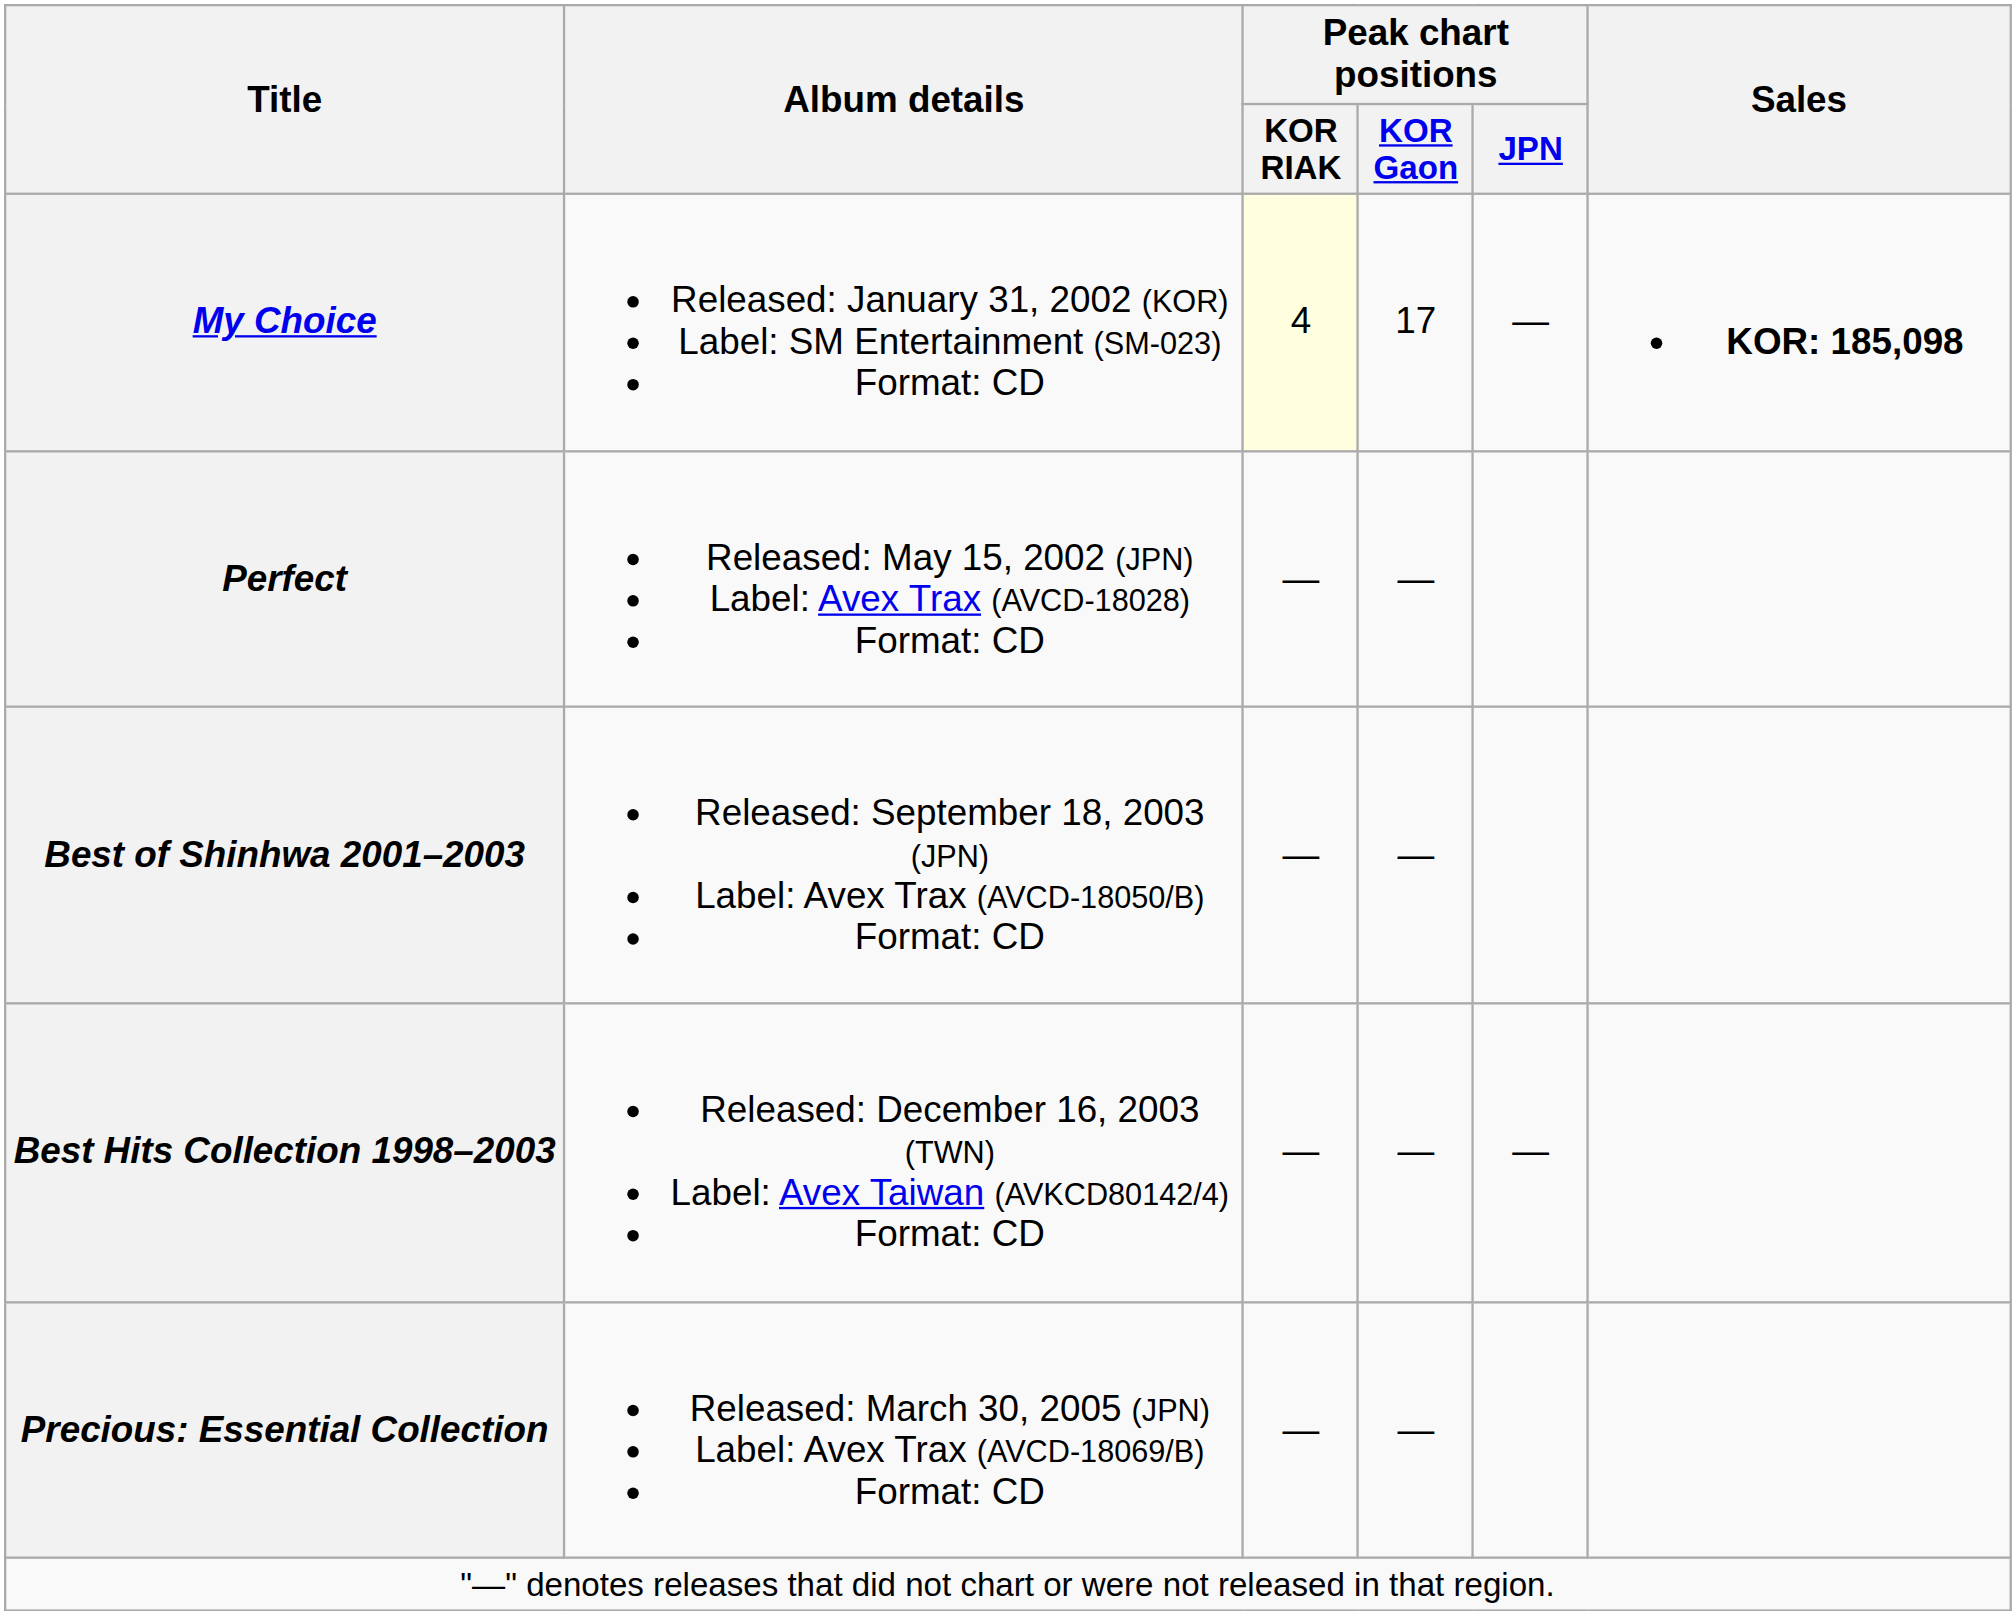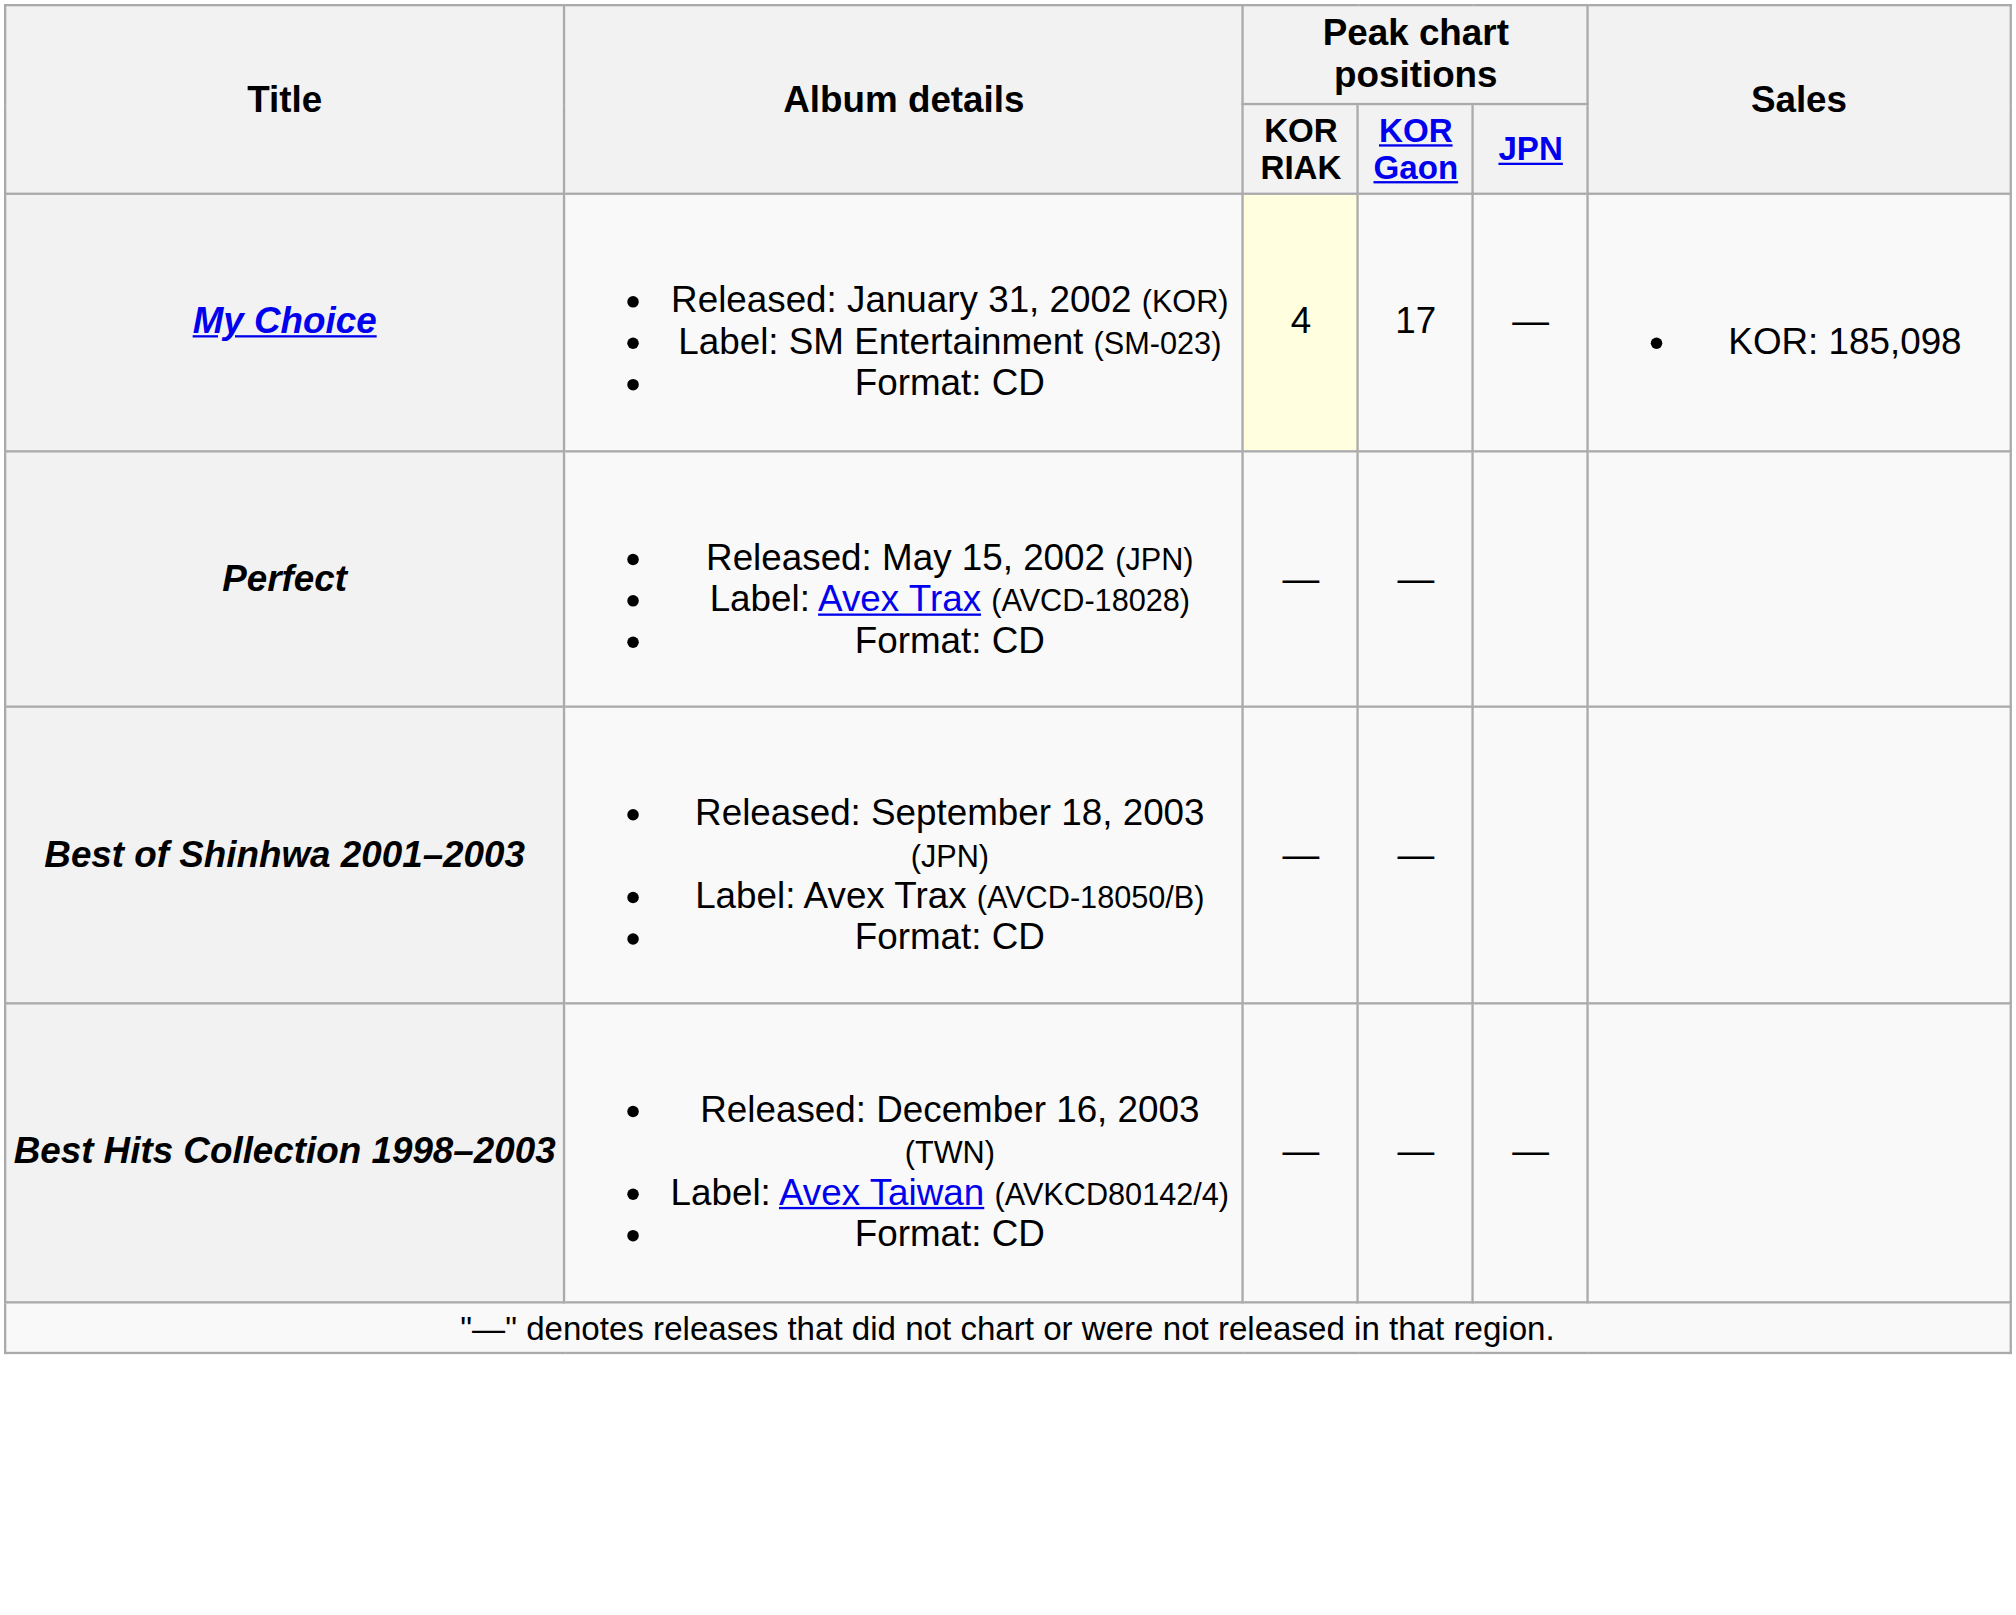My Choice | Sales: bold -> normal
- row: Precious: Essential Collection | Released: March 30, 2005 (JPN) Label: Avex Trax (AVCD-18069/B) Format: CD | — | —
